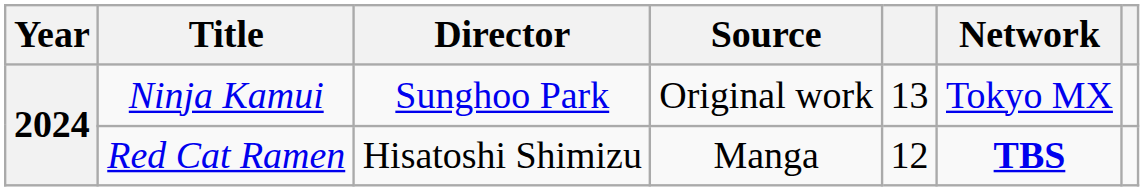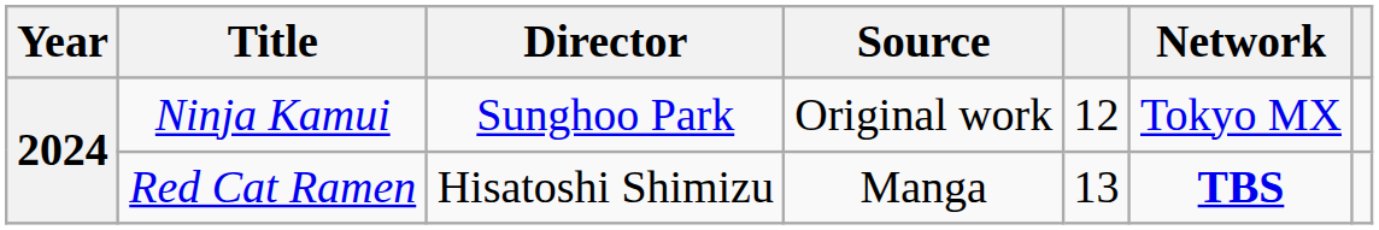Ninja Kamui | column 5: 13 -> 12
Red Cat Ramen | column 5: 12 -> 13
